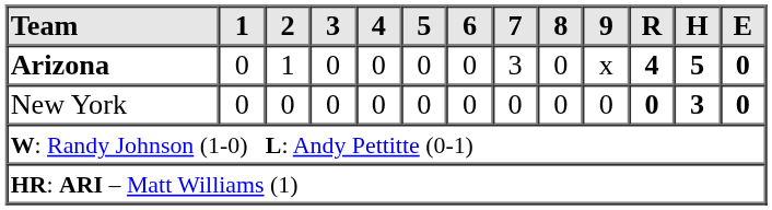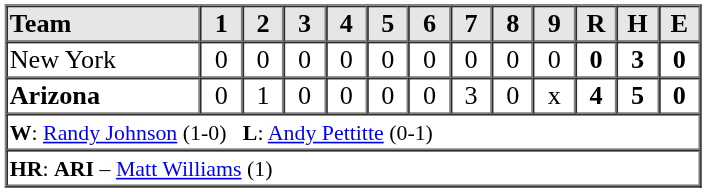rows swapped: New York <-> Arizona
